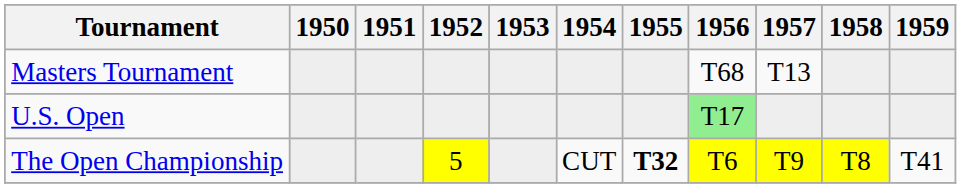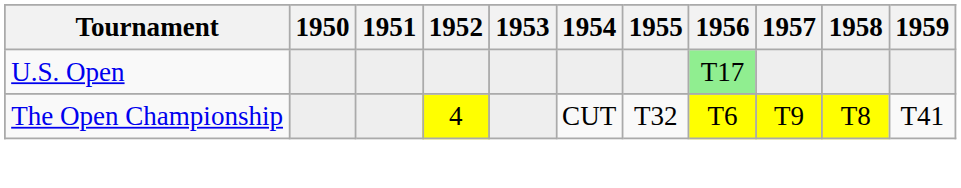- row: Masters Tournament | T68 | T13
The Open Championship | 1952: 5 -> 4
The Open Championship | 1955: bold -> normal
